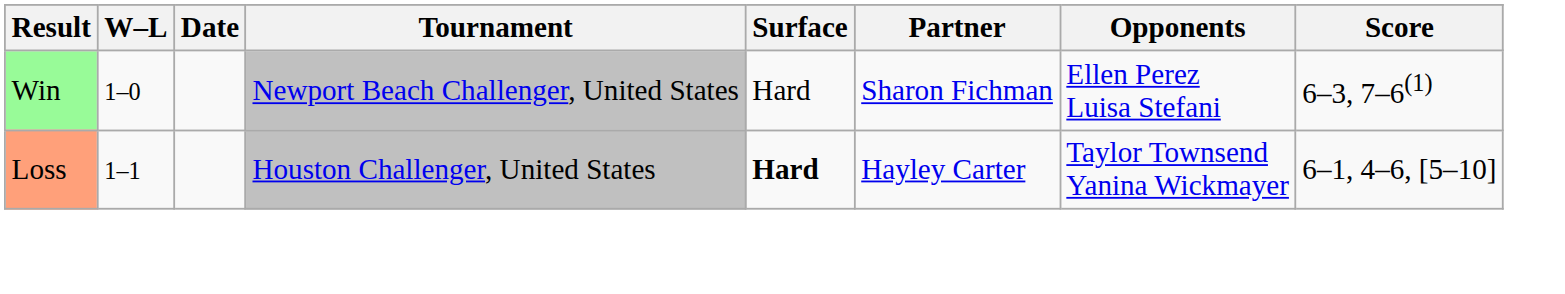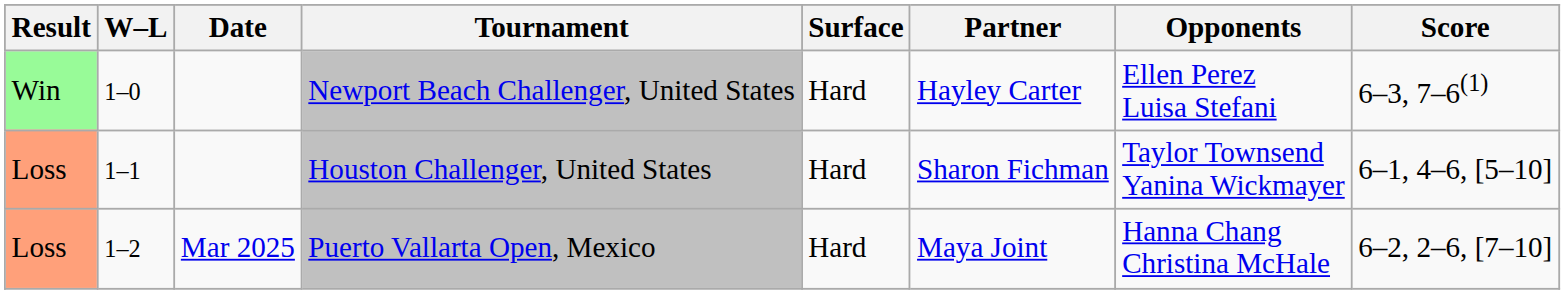Newport Beach Challenger, United States | Partner: Sharon Fichman -> Hayley Carter
Houston Challenger, United States | Surface: bold -> normal
Houston Challenger, United States | Partner: Hayley Carter -> Sharon Fichman
+ row: Loss | 1–2 | Mar 2025 | Puerto Vallarta Open, Mexico | Hard | Maya Joint | Hanna Chang Christina McHale | 6–2, 2–6, [7–10]
